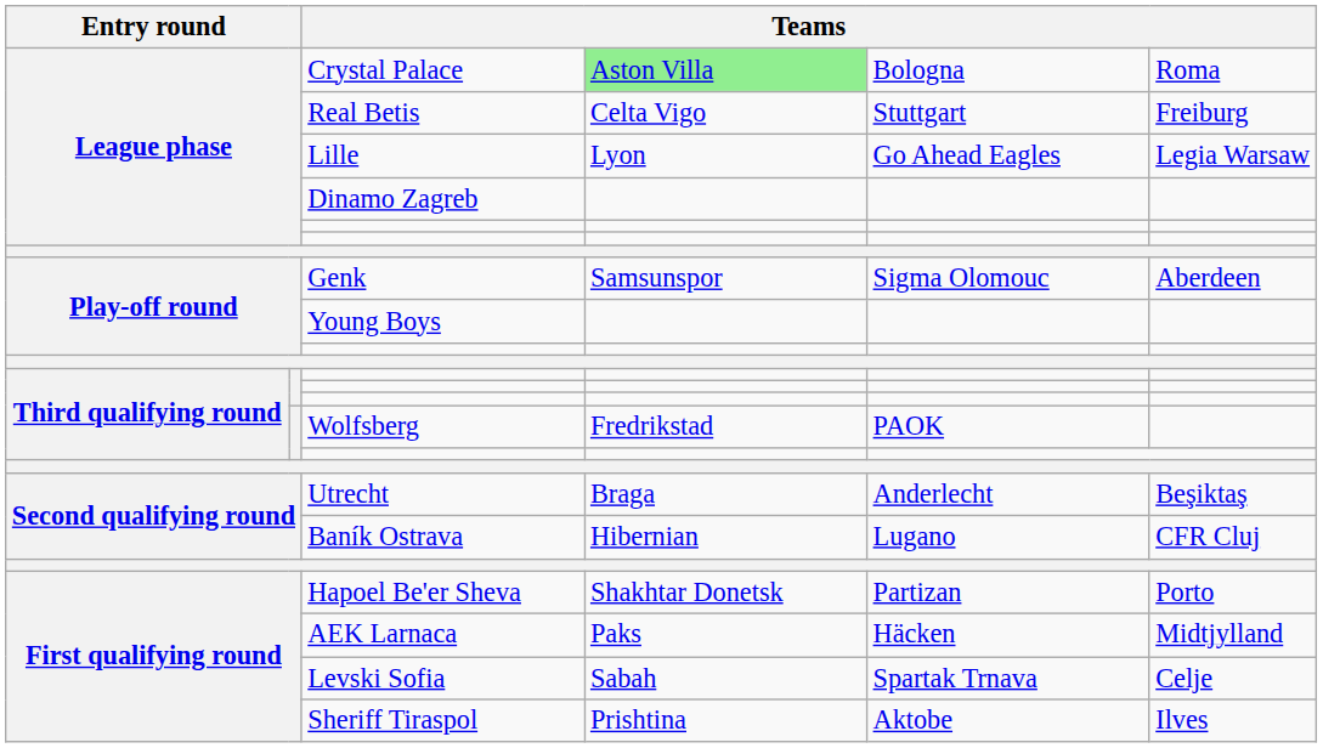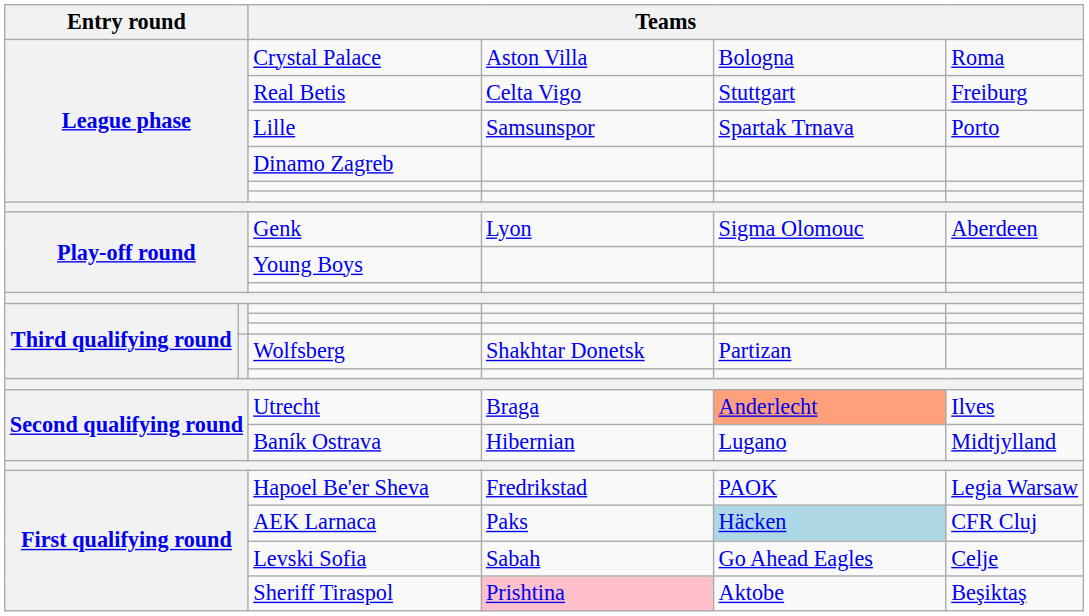Crystal Palace | column 4: lightgreen background -> no background
Lille | column 4: Lyon -> Samsunspor
Lille | column 5: Go Ahead Eagles -> Spartak Trnava
Lille | column 6: Legia Warsaw -> Porto
Genk | column 4: Samsunspor -> Lyon
Wolfsberg | column 4: Fredrikstad -> Shakhtar Donetsk
Wolfsberg | column 5: PAOK -> Partizan
Utrecht | column 5: no background -> lightsalmon background
Utrecht | column 6: Beşiktaş -> Ilves
Baník Ostrava | column 6: CFR Cluj -> Midtjylland
Hapoel Be'er Sheva | column 4: Shakhtar Donetsk -> Fredrikstad
Hapoel Be'er Sheva | column 5: Partizan -> PAOK
Hapoel Be'er Sheva | column 6: Porto -> Legia Warsaw
AEK Larnaca | column 5: no background -> lightblue background
AEK Larnaca | column 6: Midtjylland -> CFR Cluj
Levski Sofia | column 5: Spartak Trnava -> Go Ahead Eagles
Sheriff Tiraspol | column 4: no background -> pink background
Sheriff Tiraspol | column 6: Ilves -> Beşiktaş
